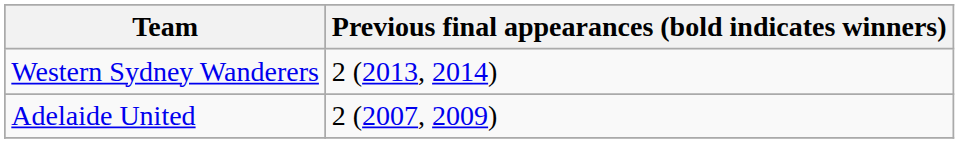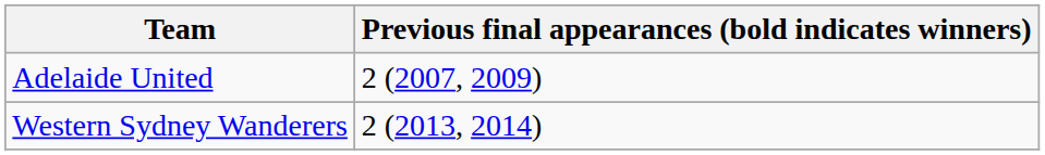rows swapped: Adelaide United <-> Western Sydney Wanderers
